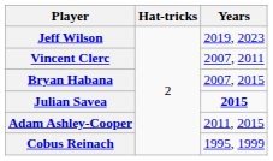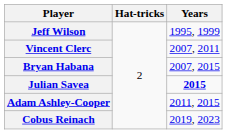Jeff Wilson | Years: 2019, 2023 -> 1995, 1999
Cobus Reinach | Years: 1995, 1999 -> 2019, 2023
